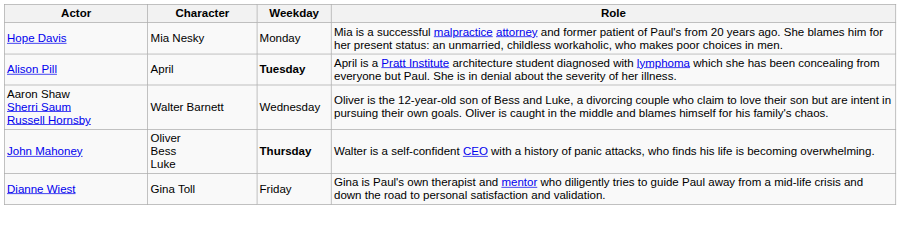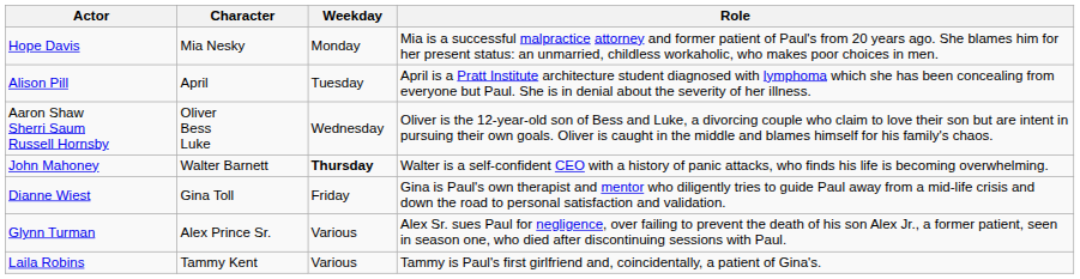Alison Pill | Weekday: bold -> normal
Aaron Shaw Sherri Saum Russell Hornsby | Character: Walter Barnett -> Oliver Bess Luke
John Mahoney | Character: Oliver Bess Luke -> Walter Barnett
+ row: Glynn Turman | Alex Prince Sr. | Various | Alex Sr. sues Paul for negligence, over failing to prevent the death of his son Alex Jr., a former patient, seen in season one, who died after discontinuing sessions with Paul.
+ row: Laila Robins | Tammy Kent | Various | Tammy is Paul's first girlfriend and, coincidentally, a patient of Gina's.
